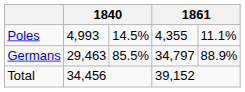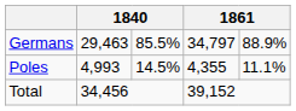rows swapped: Germans <-> Poles
